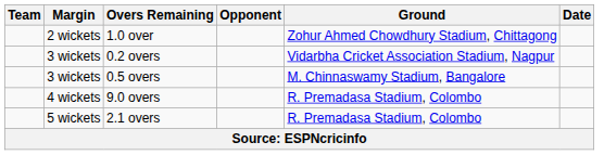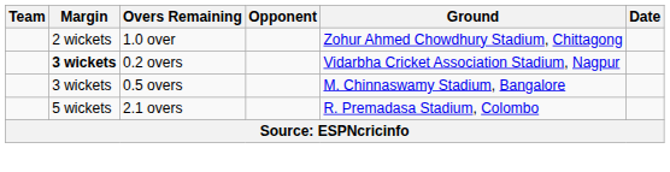0.2 overs | Margin: normal -> bold
- row: 4 wickets | 9.0 overs | R. Premadasa Stadium, Colombo
